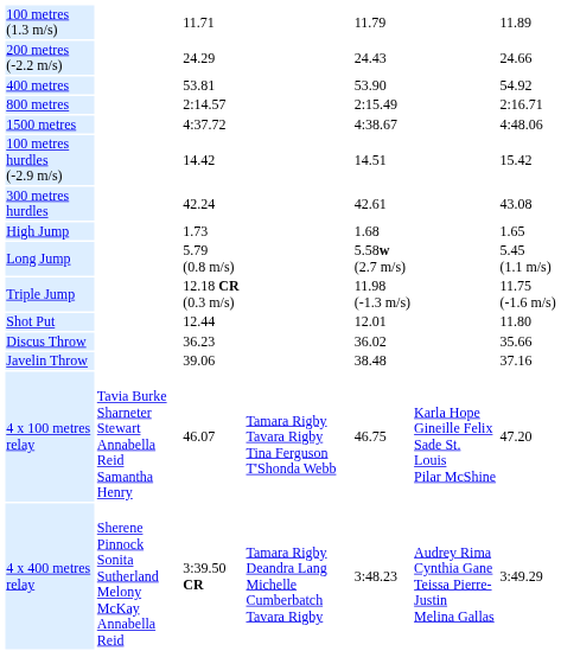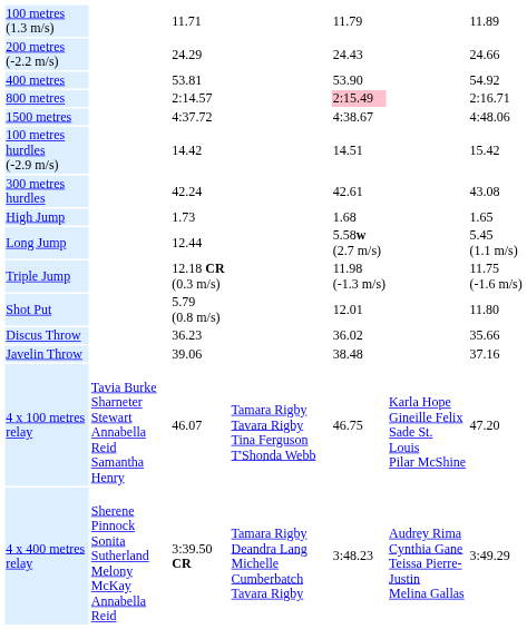800 metres | column 5: no background -> pink background
Long Jump | column 3: 5.79 (0.8 m/s) -> 12.44
Shot Put | column 3: 12.44 -> 5.79 (0.8 m/s)
